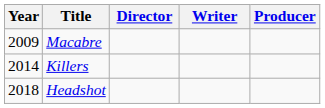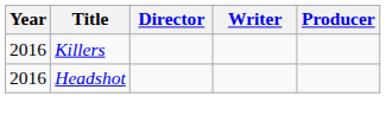- row: 2009 | Macabre
Killers | Year: 2014 -> 2016
Headshot | Year: 2018 -> 2016
